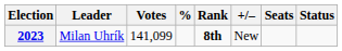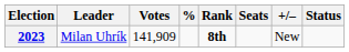columns swapped: Seats <-> +/–
2023 | Votes: 141,099 -> 141,909
